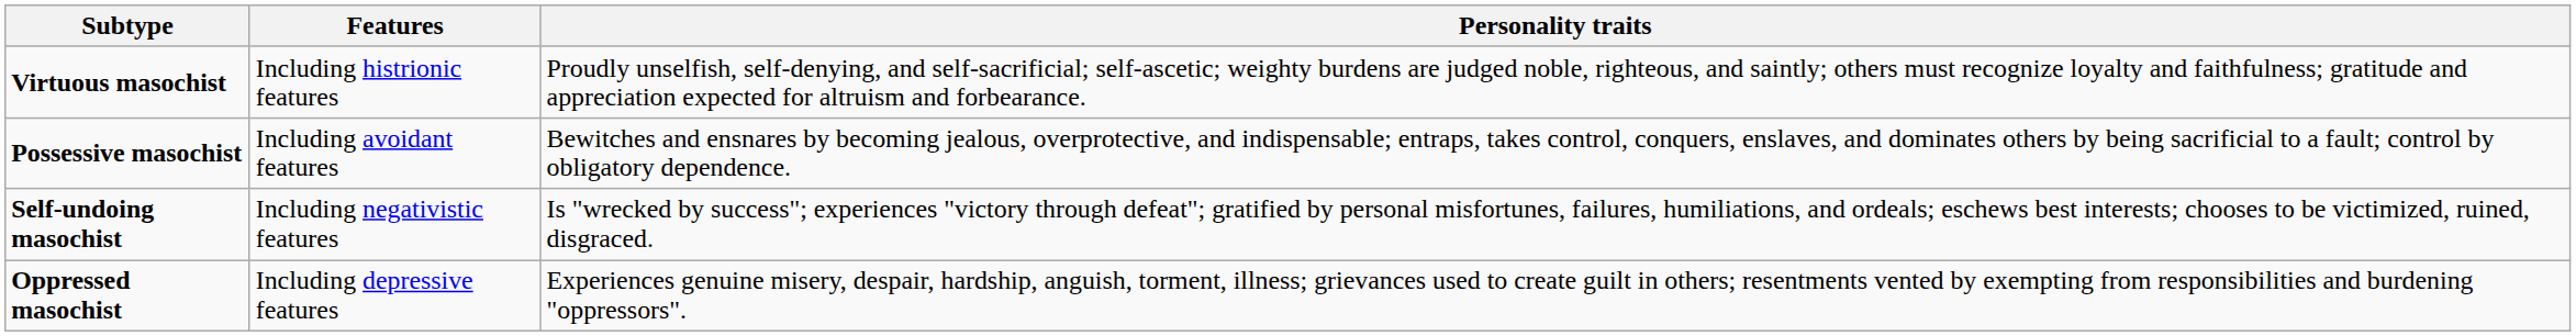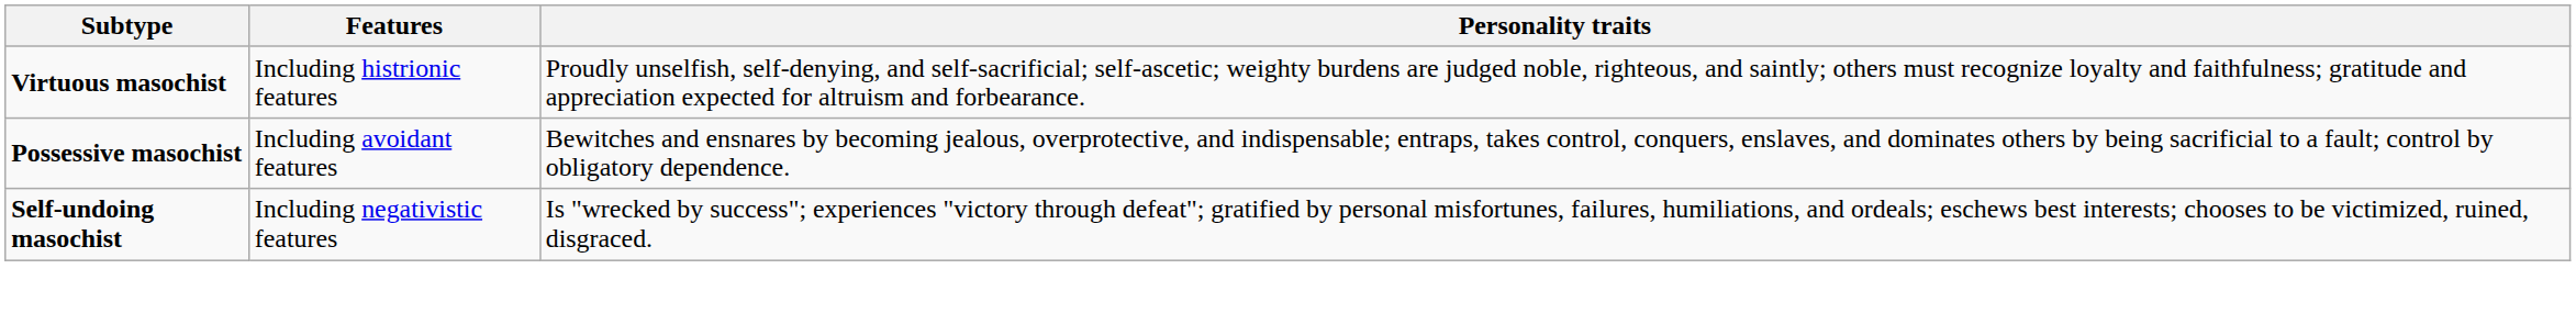- row: Oppressed masochist | Including depressive features | Experiences genuine misery, despair, hardship, anguish, torment, illness; grievances used to create guilt in others; resentments vented by exempting from responsibilities and burdening "oppressors".
